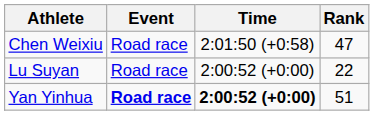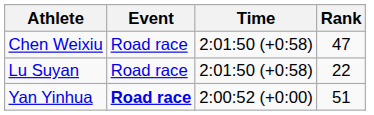Lu Suyan | Time: 2:00:52 (+0:00) -> 2:01:50 (+0:58)
Yan Yinhua | Time: bold -> normal
